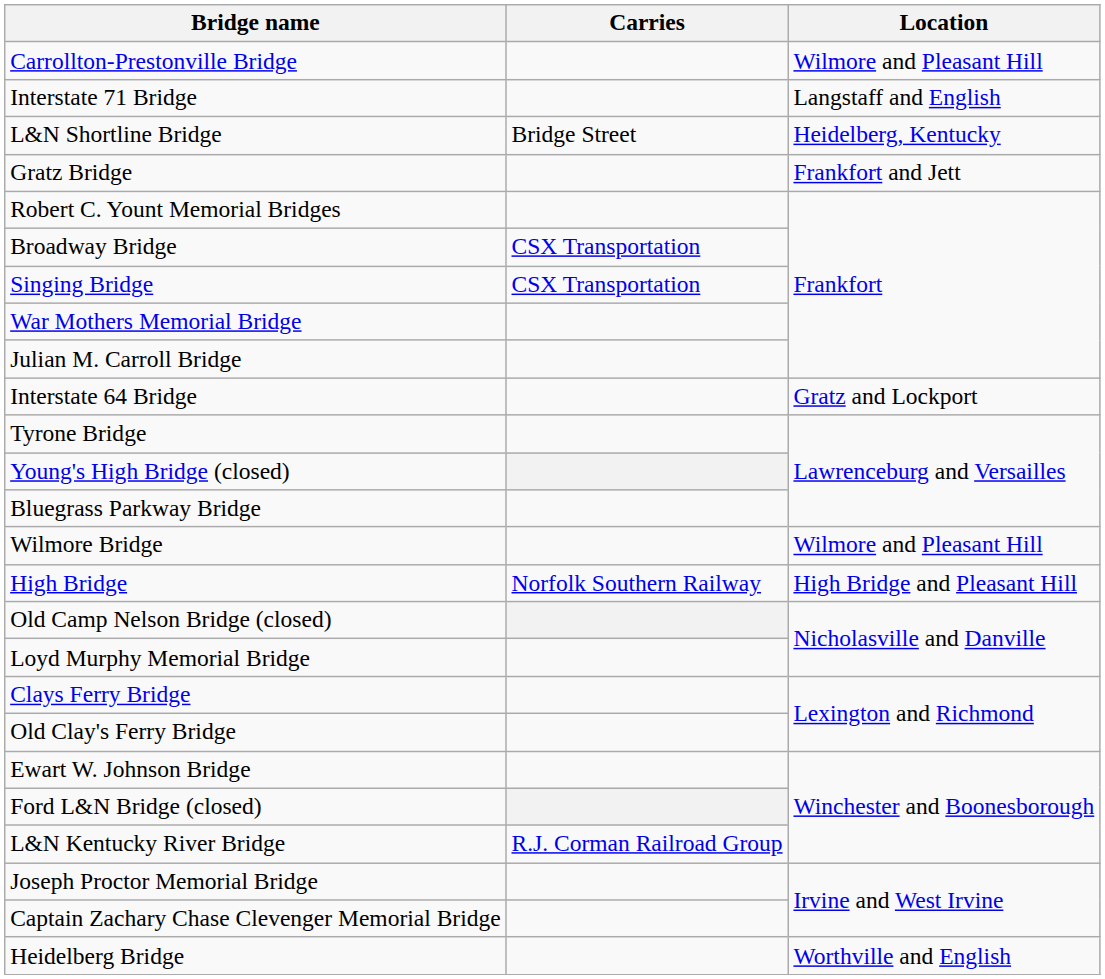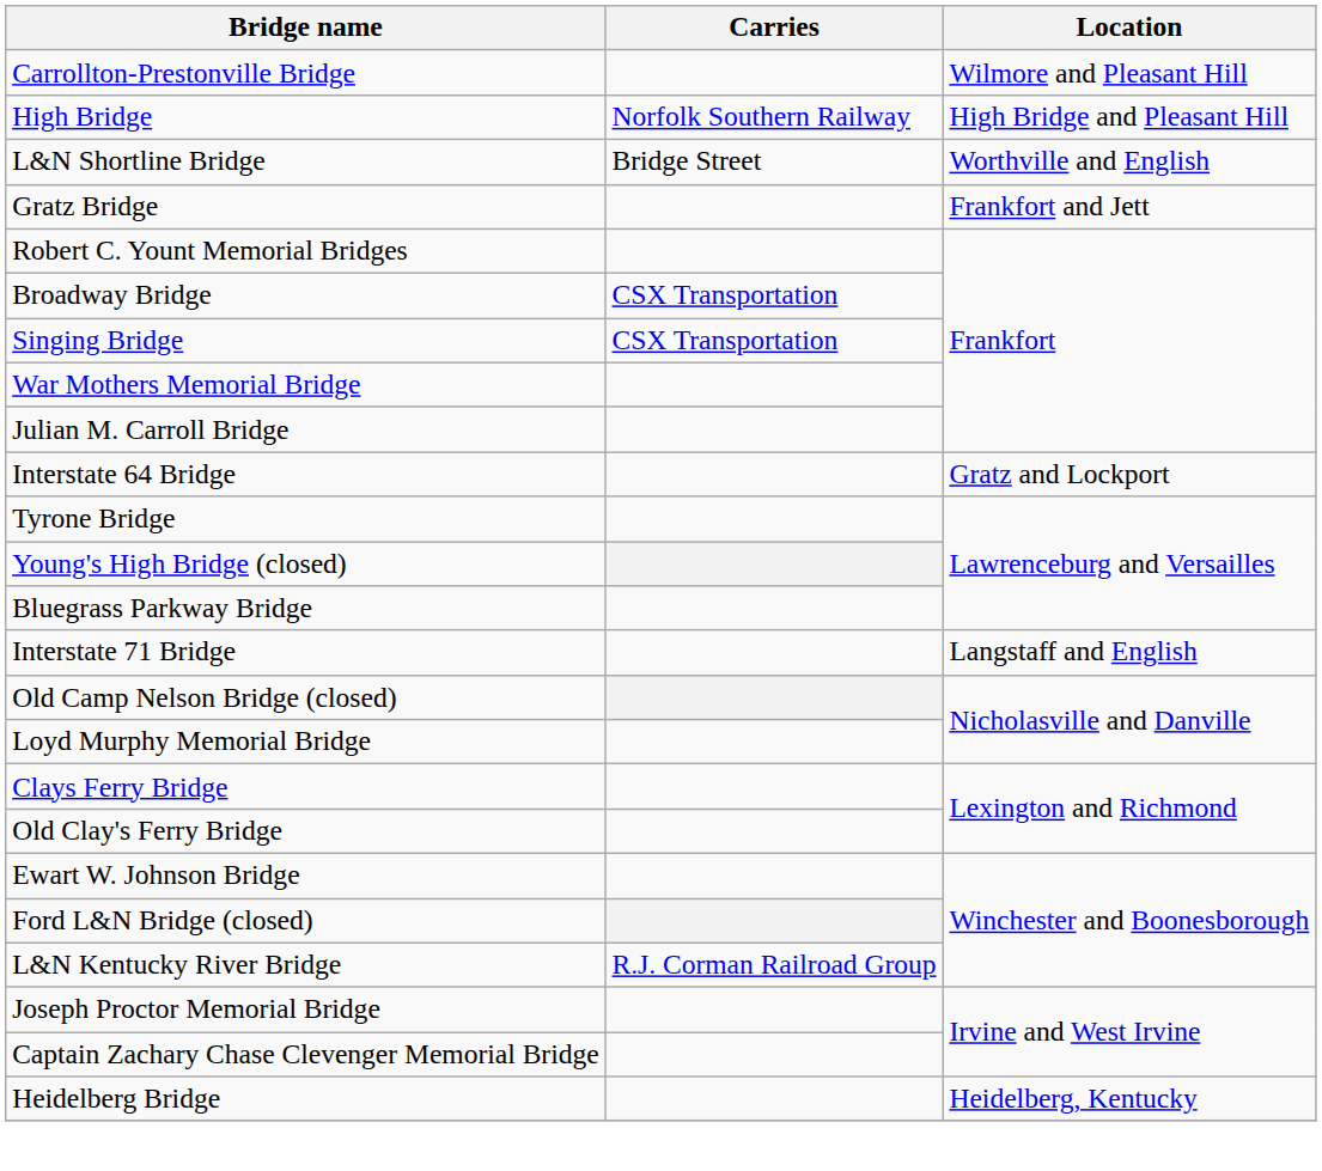rows swapped: Interstate 71 Bridge <-> High Bridge
L&N Shortline Bridge | Location: Heidelberg, Kentucky -> Worthville and English
- row: Wilmore Bridge | Wilmore and Pleasant Hill
Heidelberg Bridge | Location: Worthville and English -> Heidelberg, Kentucky
